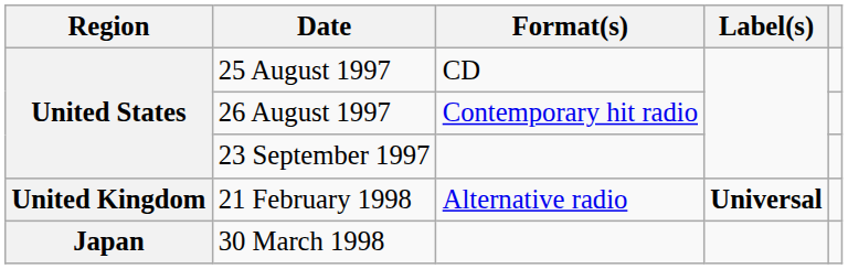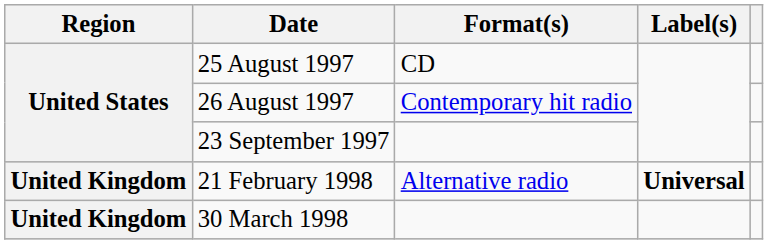30 March 1998 | Region: Japan -> United Kingdom
